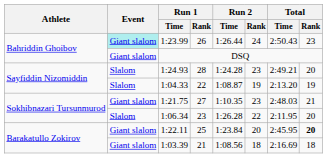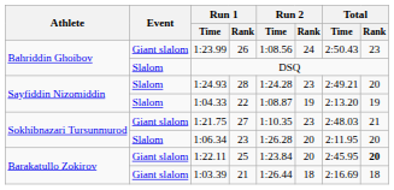1:23.99 | Event: paleturquoise background -> no background
1:23.99 | Run 2 / Time: 1:26.44 -> 1:08.56
DSQ | Event: Giant slalom -> Slalom
1:06.34 | Run 2 / Rank: 22 -> 20
1:03.39 | Run 2 / Time: 1:08.56 -> 1:26.44
